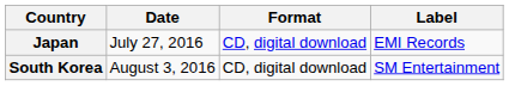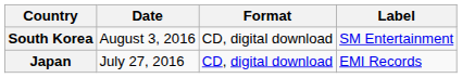rows swapped: Japan <-> South Korea
